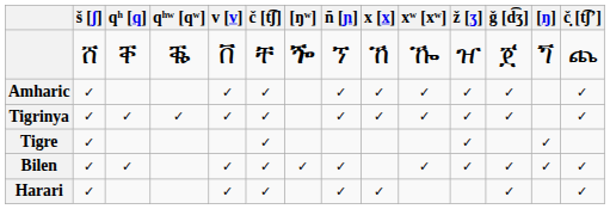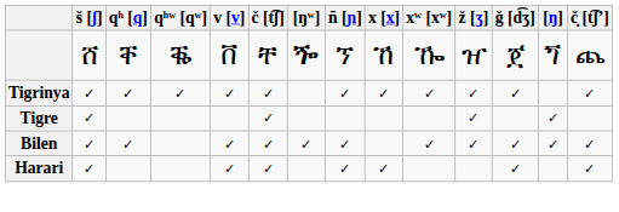- row: Amharic | ✓ | ✓ | ✓ | ✓ | ✓ | ✓ | ✓ | ✓ | ✓
